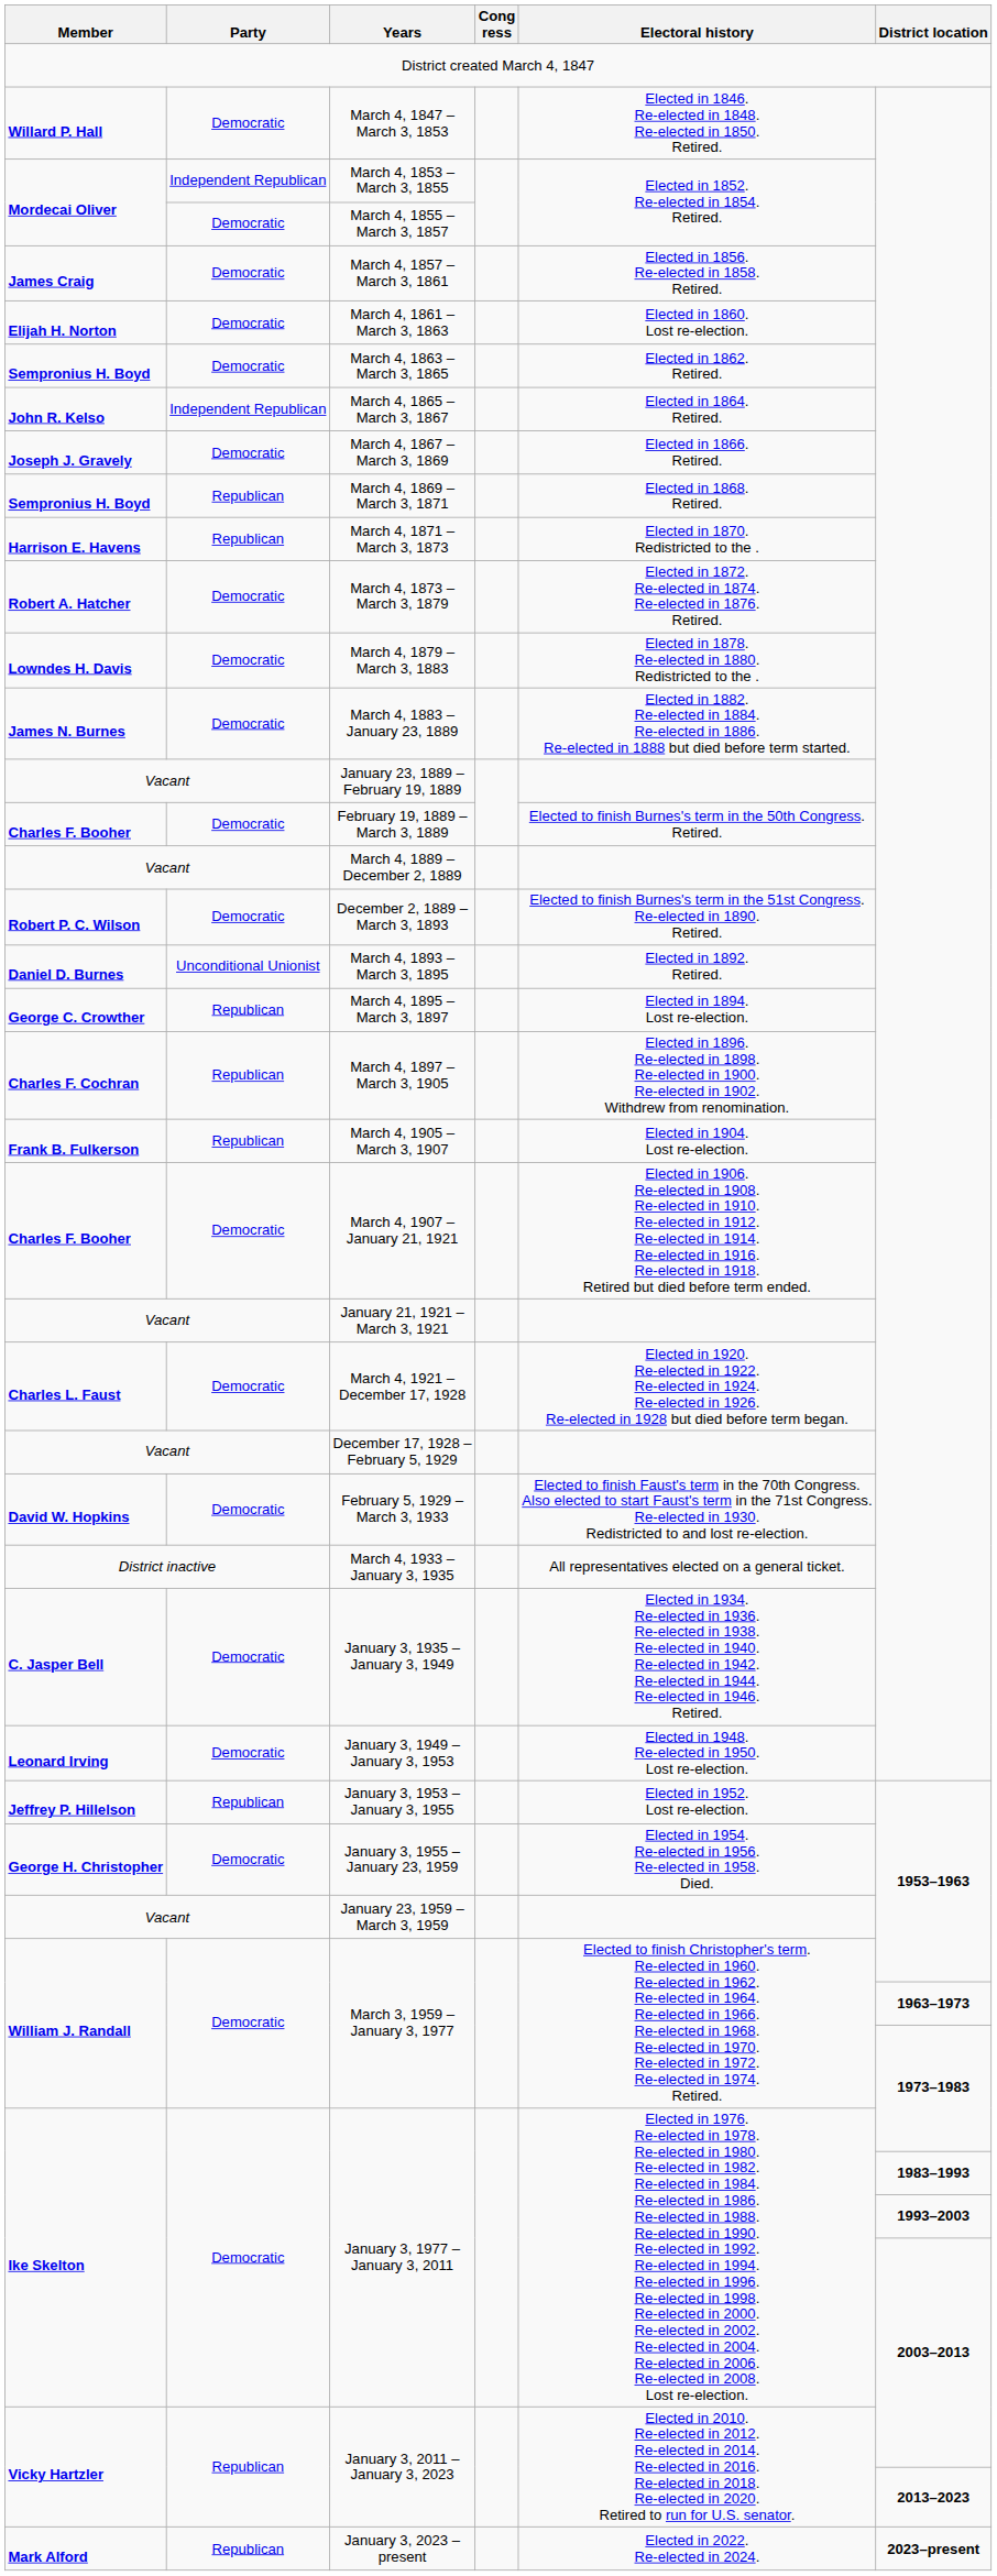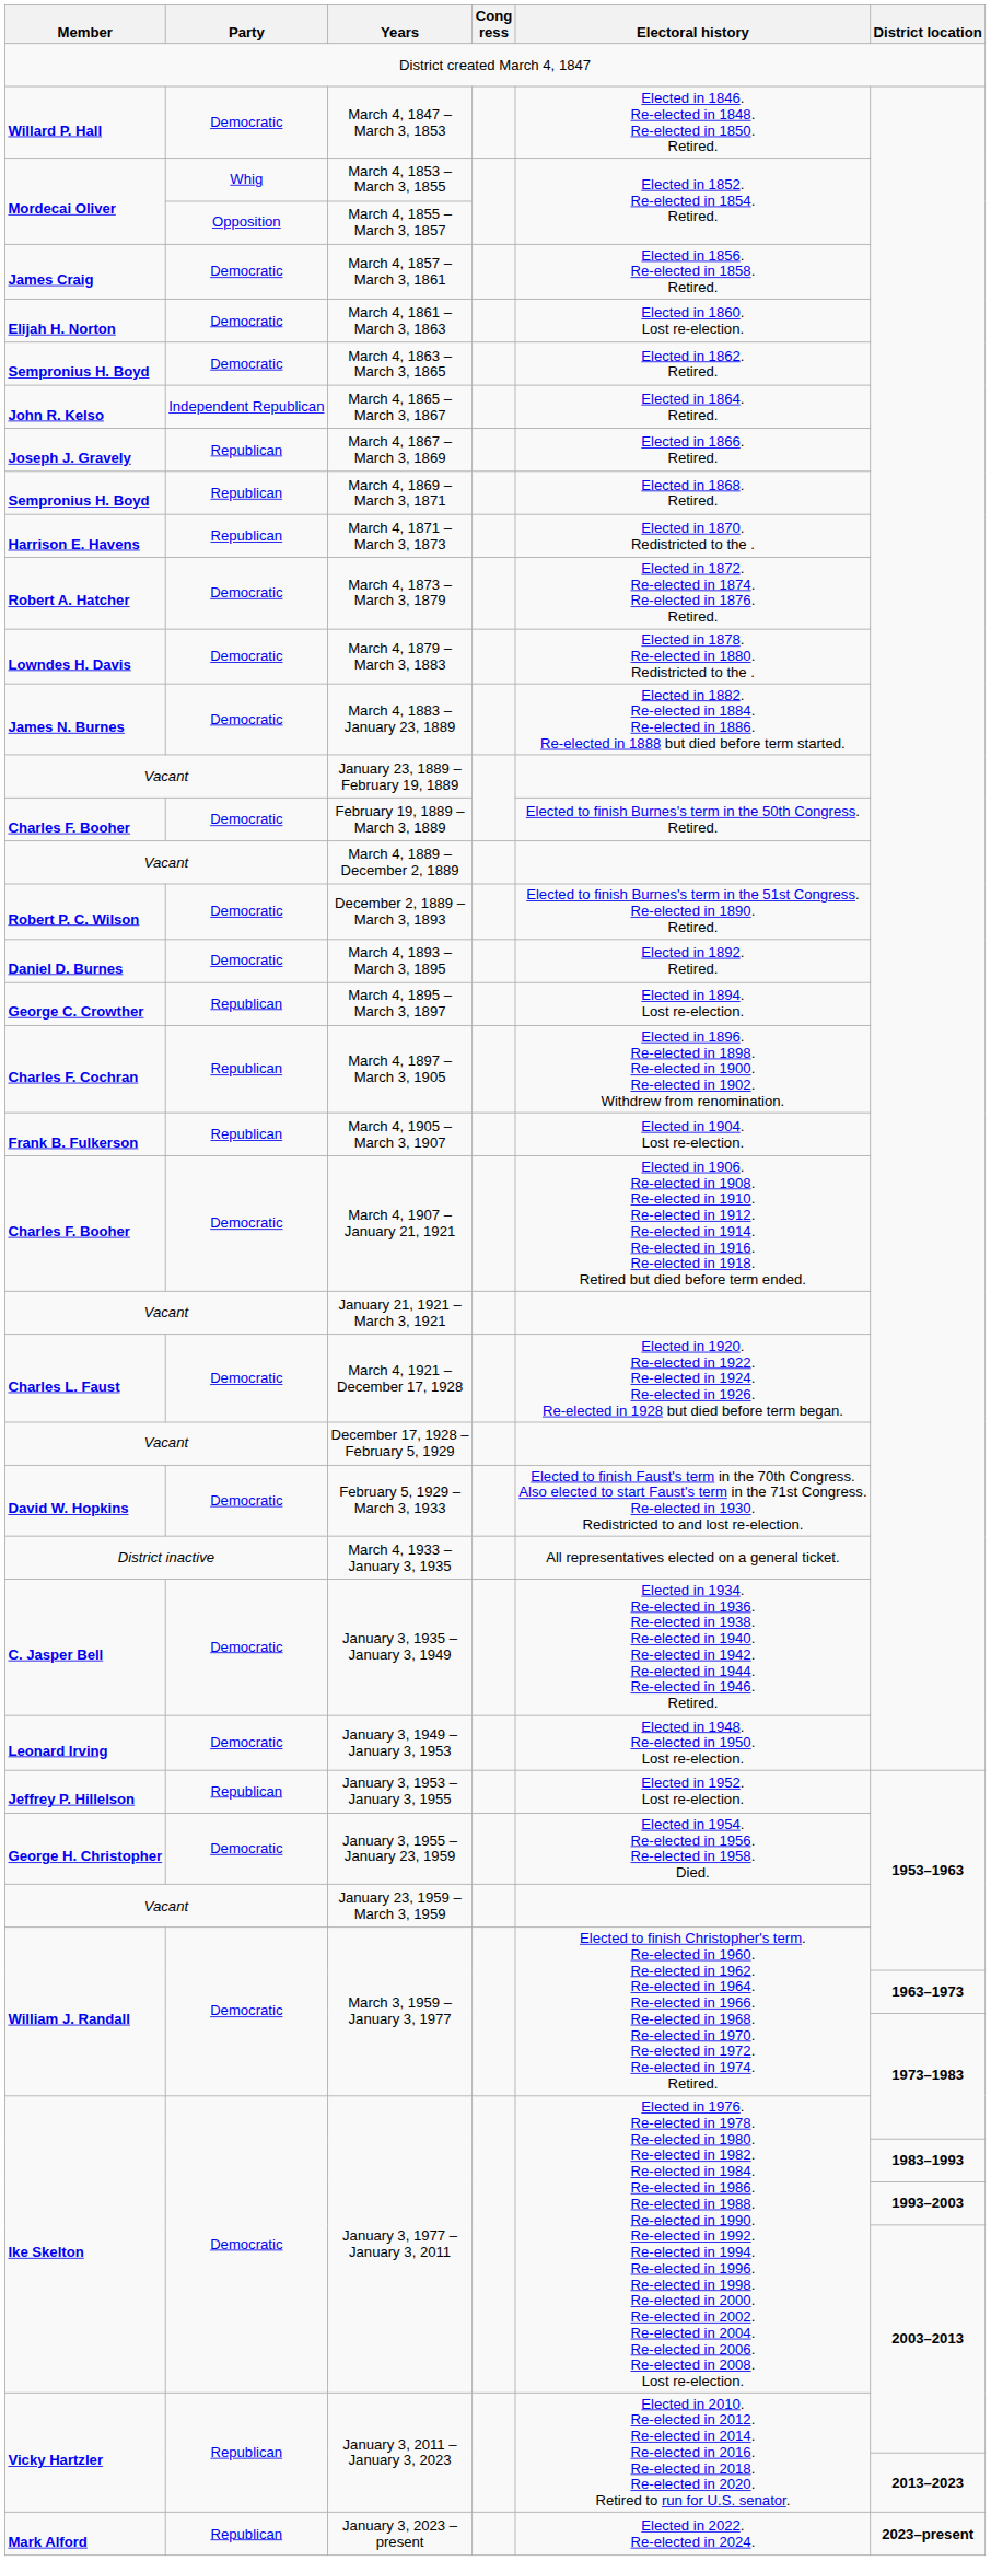March 4, 1853 – March 3, 1855 | Party: Independent Republican -> Whig
March 4, 1855 – March 3, 1857 | Party: Democratic -> Opposition
March 4, 1867 – March 3, 1869 | Party: Democratic -> Republican
March 4, 1893 – March 3, 1895 | Party: Unconditional Unionist -> Democratic
